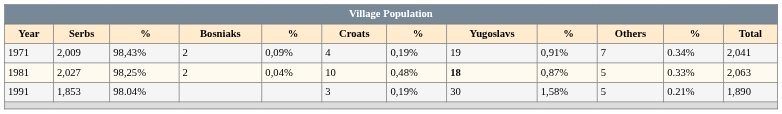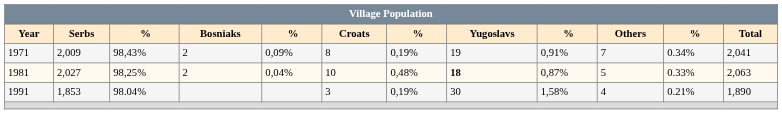1971 | column 6: 4 -> 8
1991 | column 10: 5 -> 4
